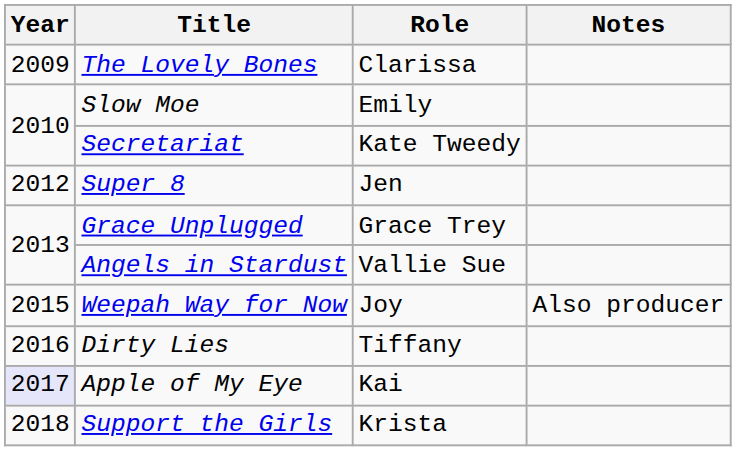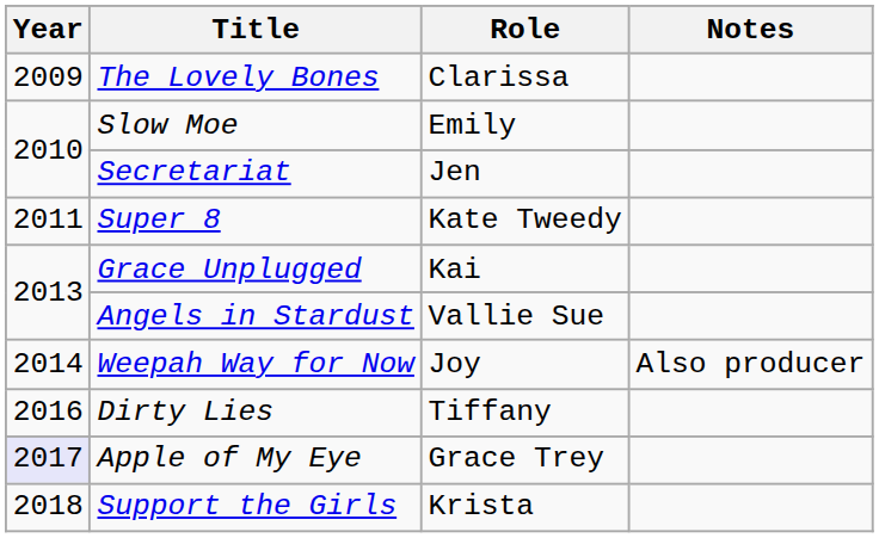Secretariat | Role: Kate Tweedy -> Jen
Super 8 | Year: 2012 -> 2011
Super 8 | Role: Jen -> Kate Tweedy
Grace Unplugged | Role: Grace Trey -> Kai
Weepah Way for Now | Year: 2015 -> 2014
Apple of My Eye | Role: Kai -> Grace Trey
